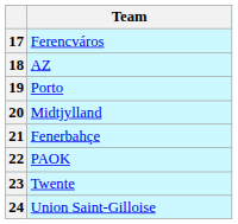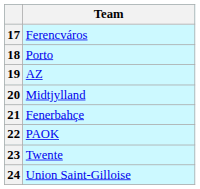18 | Team: AZ -> Porto
19 | Team: Porto -> AZ
